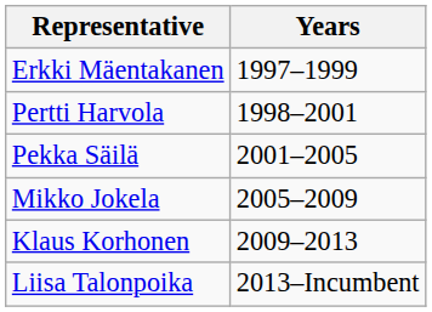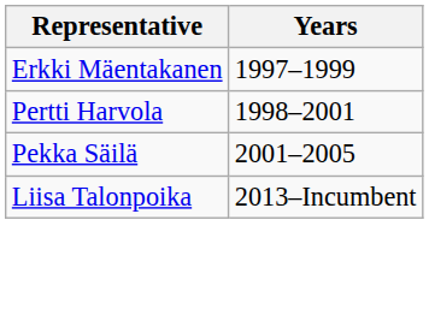- row: Mikko Jokela | 2005–2009
- row: Klaus Korhonen | 2009–2013
